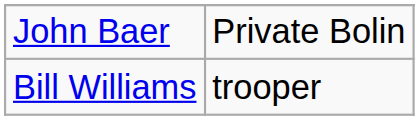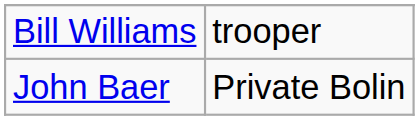rows swapped: John Baer <-> Bill Williams
